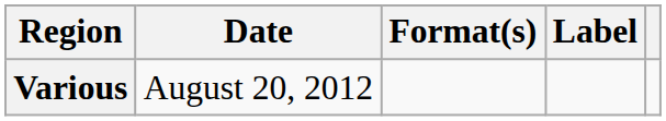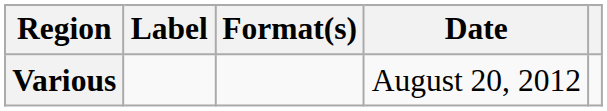columns swapped: Date <-> Label
